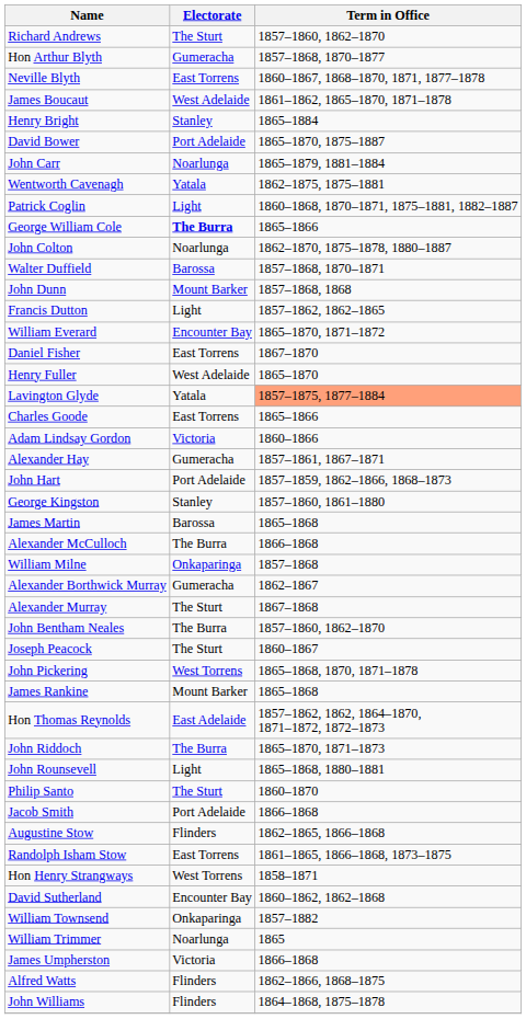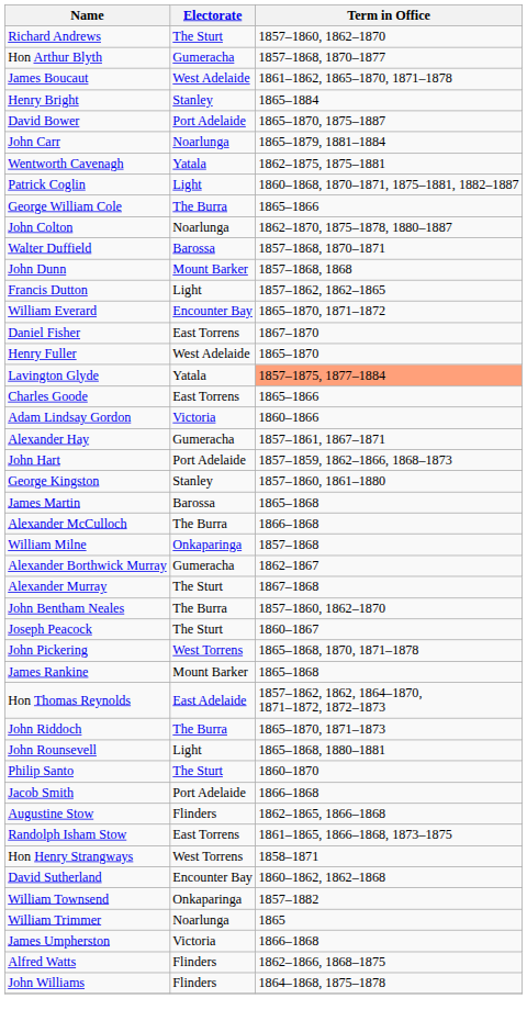- row: Neville Blyth | East Torrens | 1860–1867, 1868–1870, 1871, 1877–1878
George William Cole | Electorate: bold -> normal
